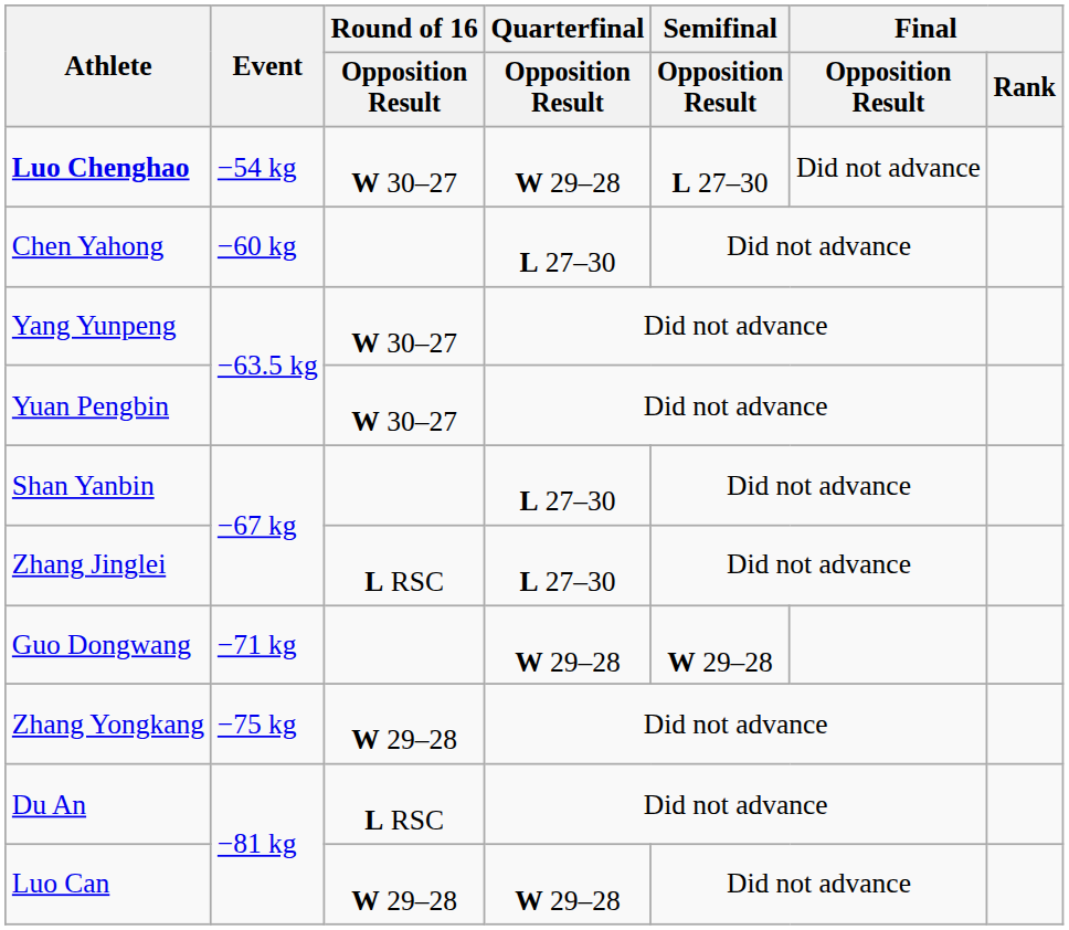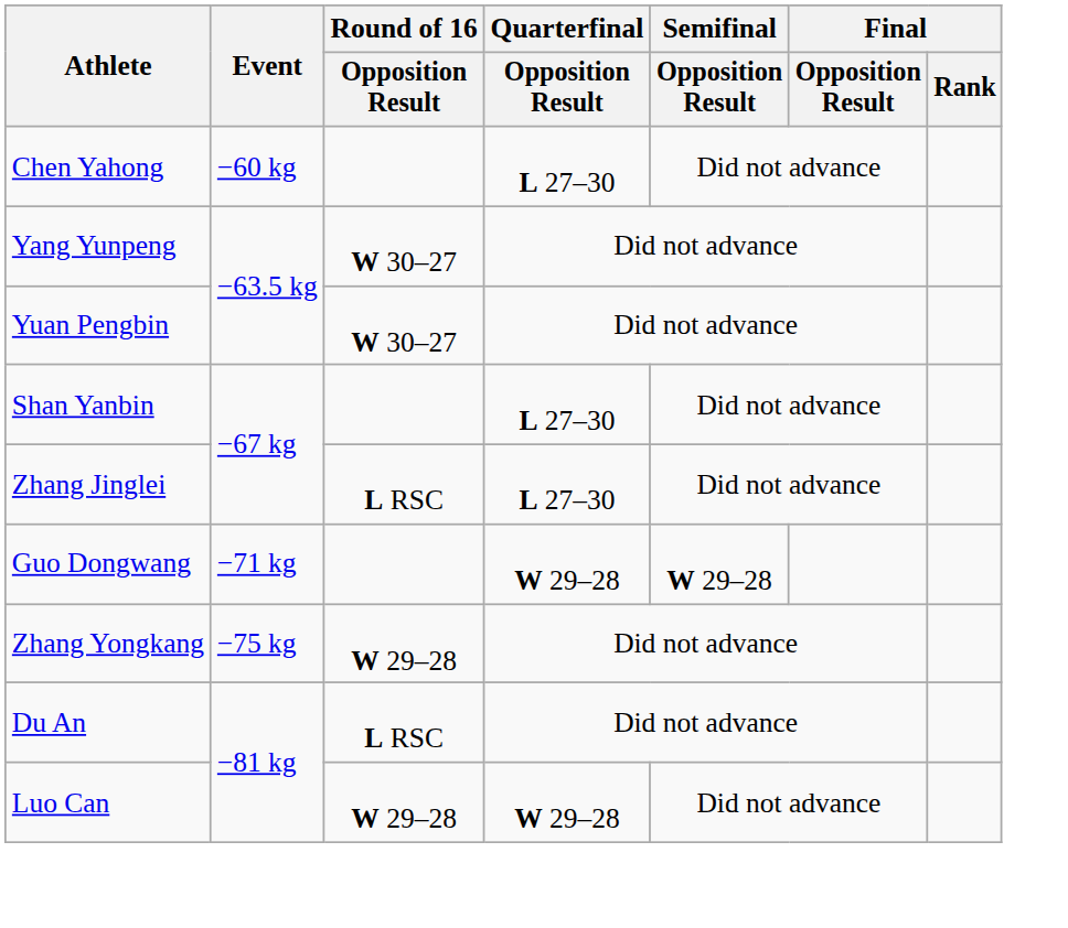- row: Luo Chenghao | −54 kg | W 30–27 | W 29–28 | L 27–30 | Did not advance
